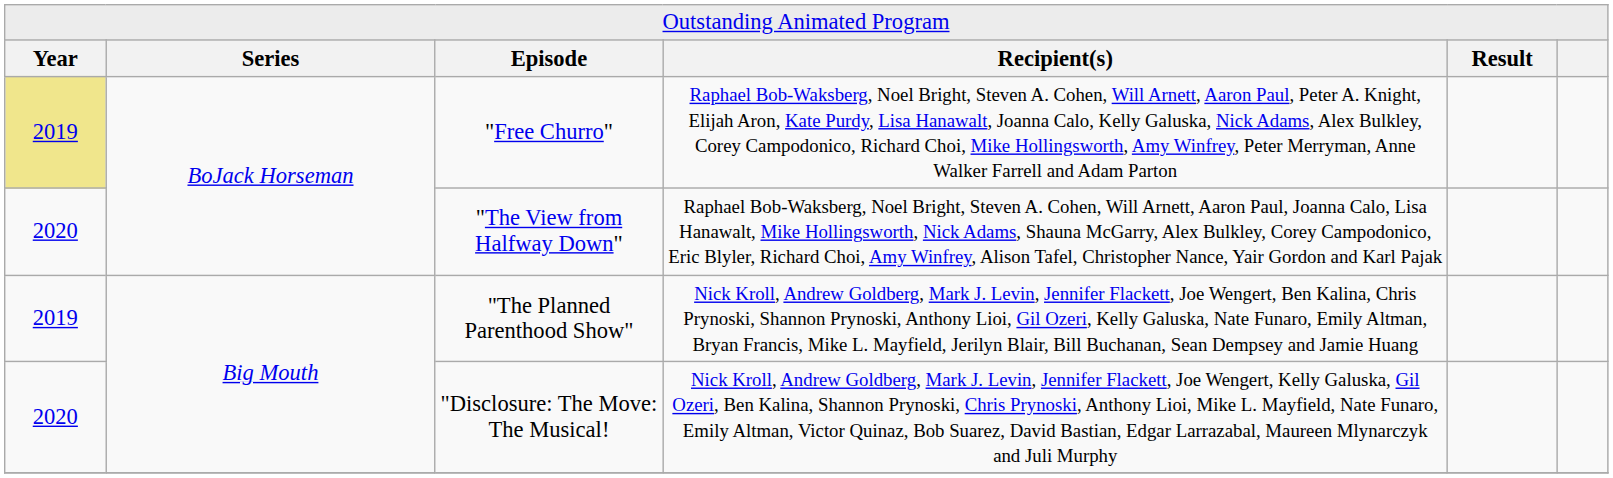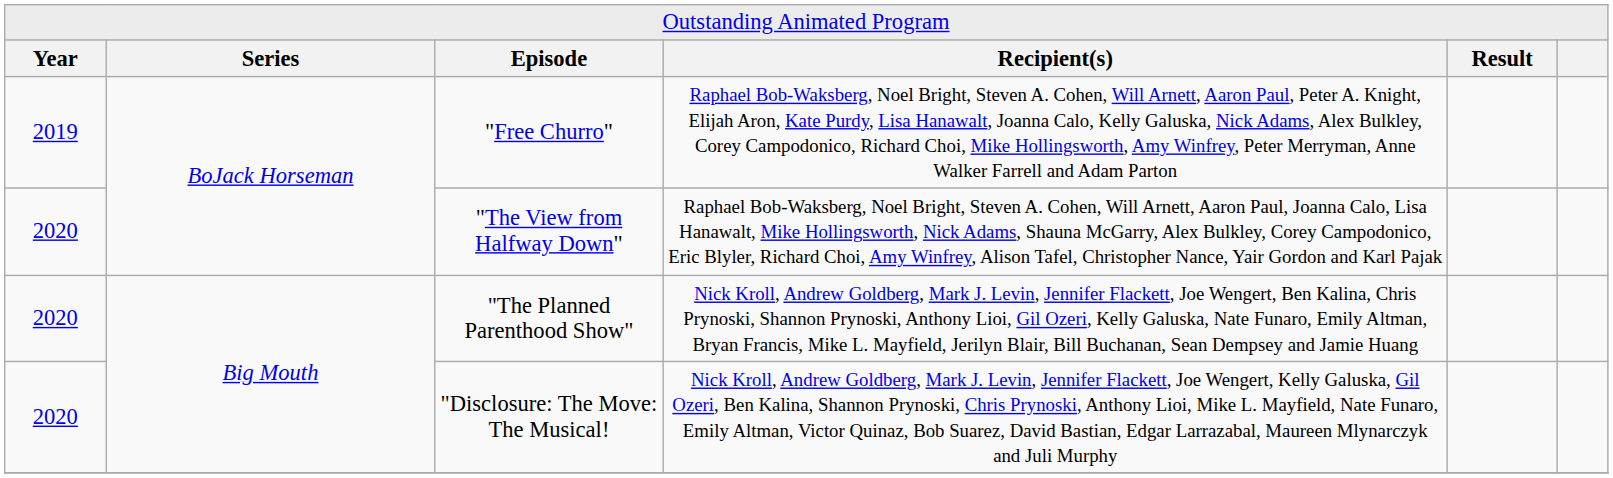"Free Churro" | column 1: khaki background -> no background
"The Planned Parenthood Show" | column 1: 2019 -> 2020
